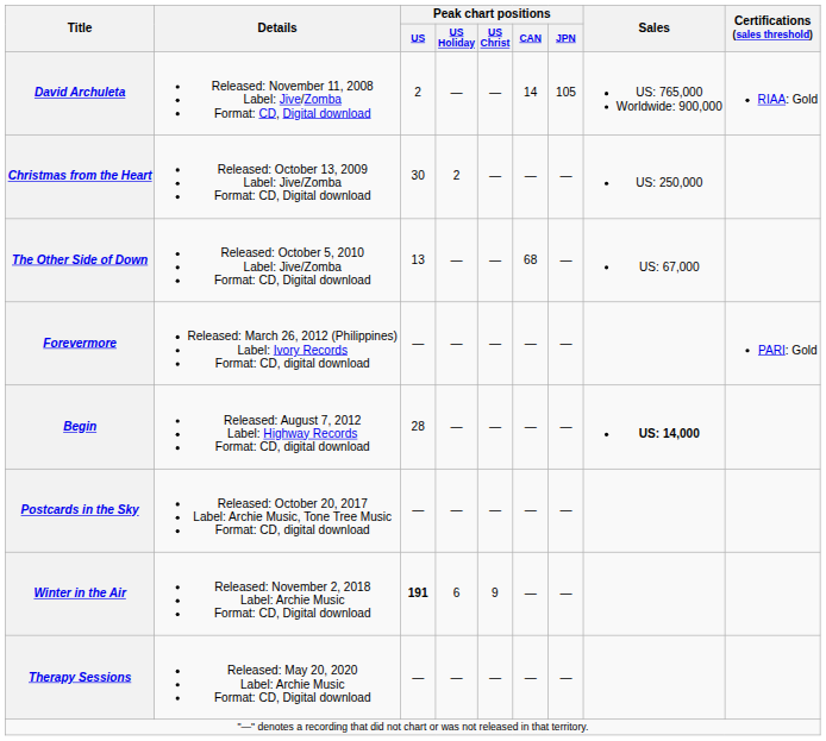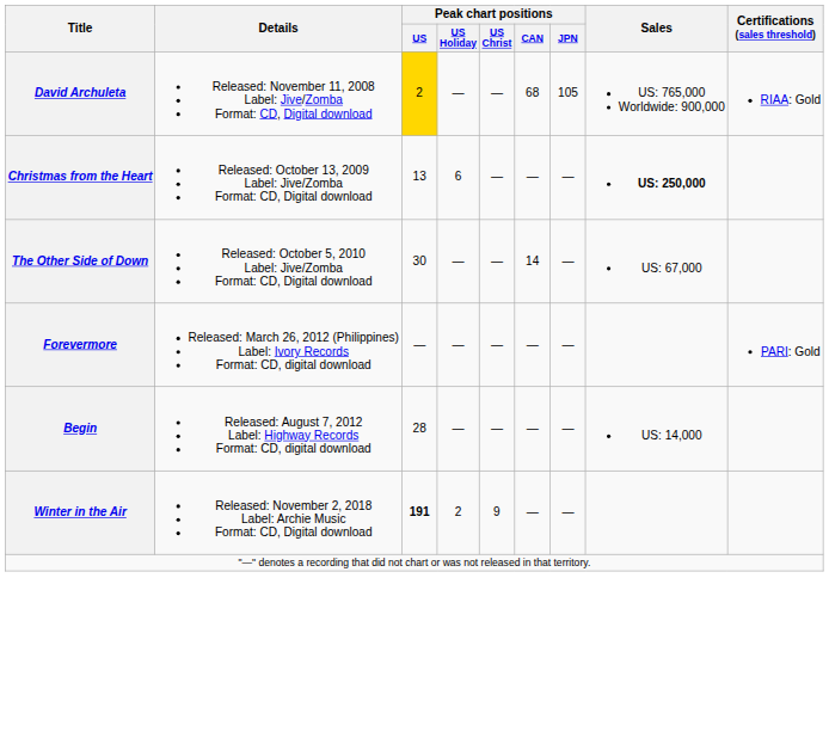David Archuleta | Peak chart positions / US: no background -> gold background
David Archuleta | Peak chart positions / CAN: 14 -> 68
Christmas from the Heart | Peak chart positions / US: 30 -> 13
Christmas from the Heart | Peak chart positions / US Holiday: 2 -> 6
Christmas from the Heart | Sales: normal -> bold
The Other Side of Down | Peak chart positions / US: 13 -> 30
The Other Side of Down | Peak chart positions / CAN: 68 -> 14
Begin | Sales: bold -> normal
- row: Postcards in the Sky | Released: October 20, 2017 Label: Archie Music, Tone Tree Music Format: CD, digital download | — | — | — | — | —
Winter in the Air | Peak chart positions / US Holiday: 6 -> 2
- row: Therapy Sessions | Released: May 20, 2020 Label: Archie Music Format: CD, Digital download | — | — | — | — | —
